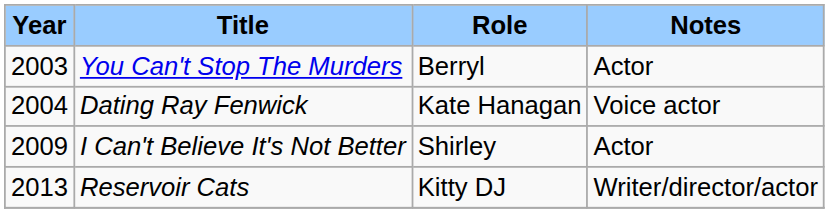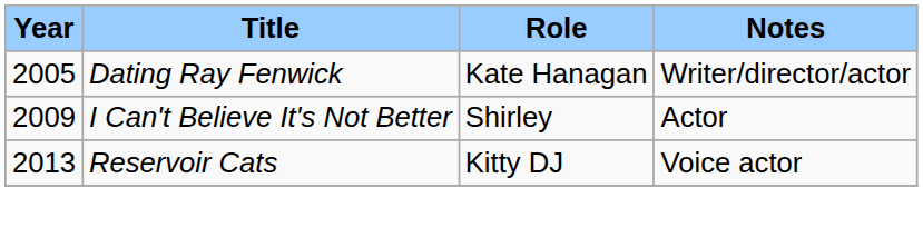- row: 2003 | You Can't Stop The Murders | Berryl | Actor
Dating Ray Fenwick | Year: 2004 -> 2005
Dating Ray Fenwick | Notes: Voice actor -> Writer/director/actor
Reservoir Cats | Notes: Writer/director/actor -> Voice actor
